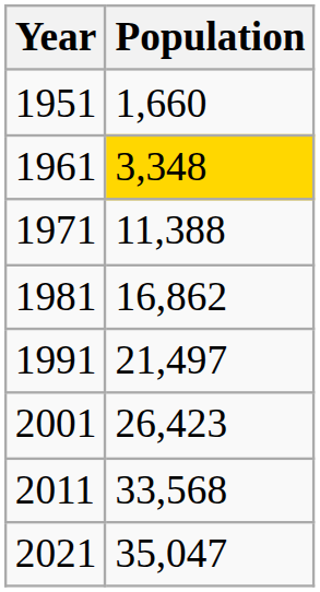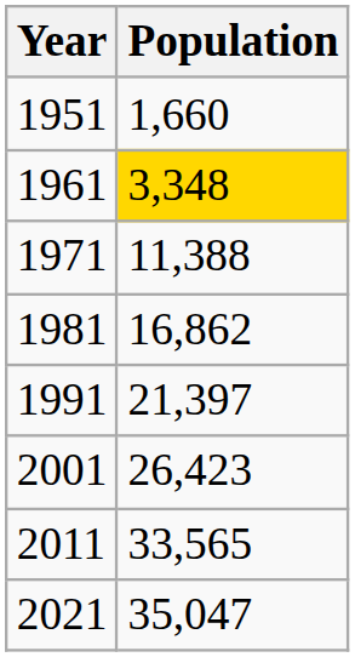1991 | Population: 21,497 -> 21,397
2011 | Population: 33,568 -> 33,565
